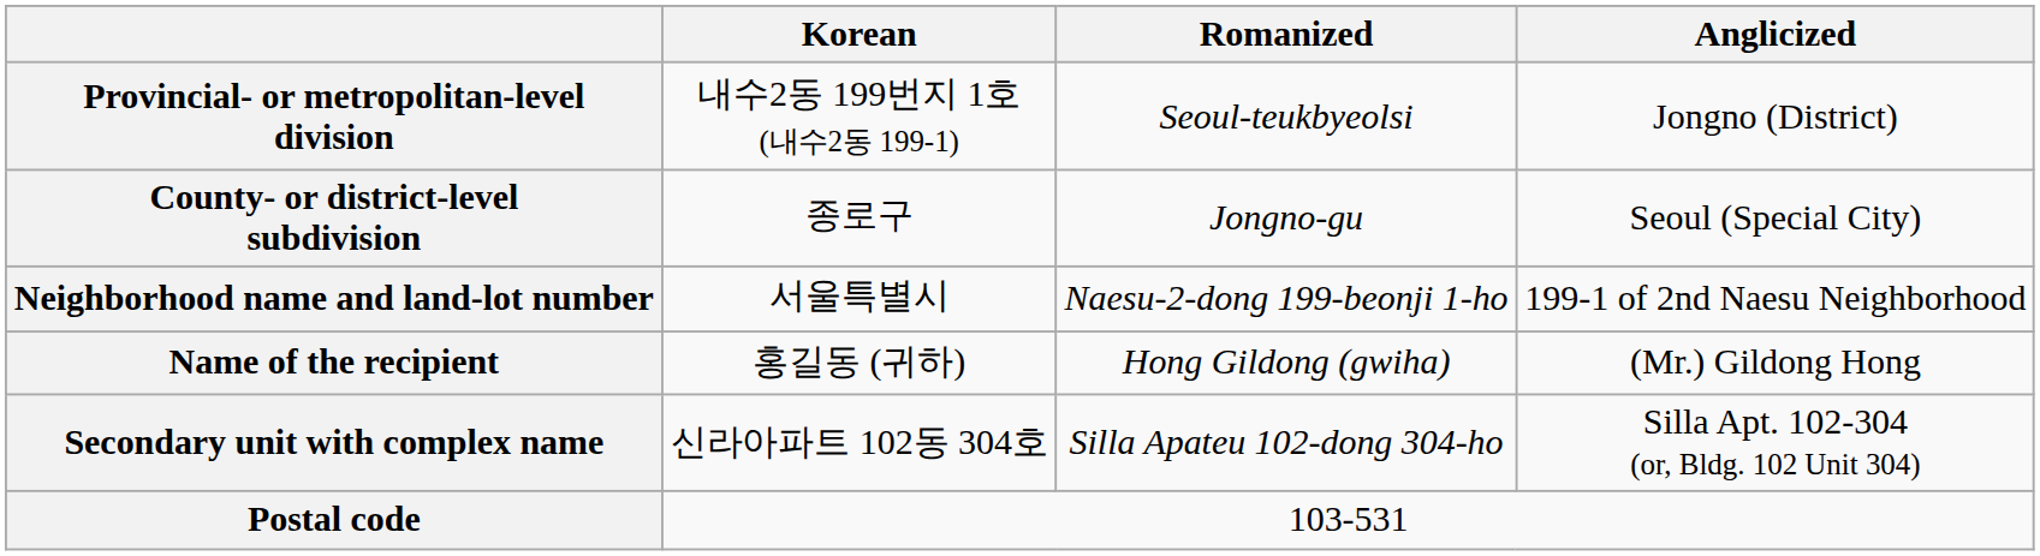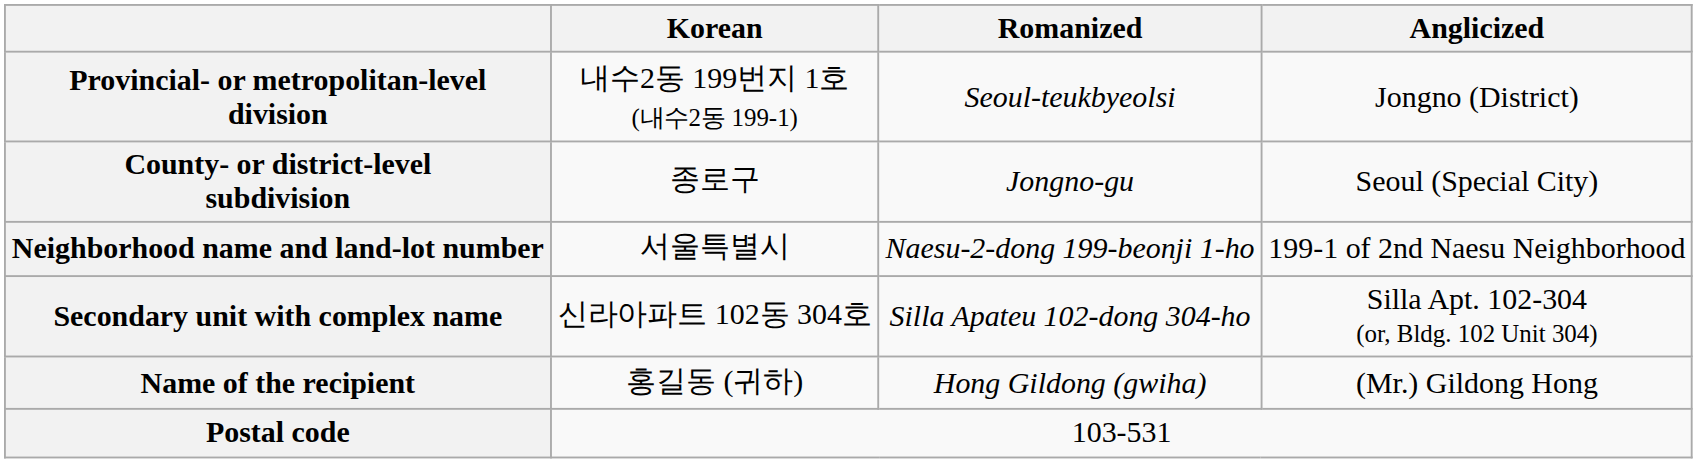rows swapped: Secondary unit with complex name <-> Name of the recipient
